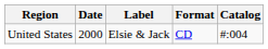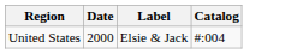- column: Format | CD
